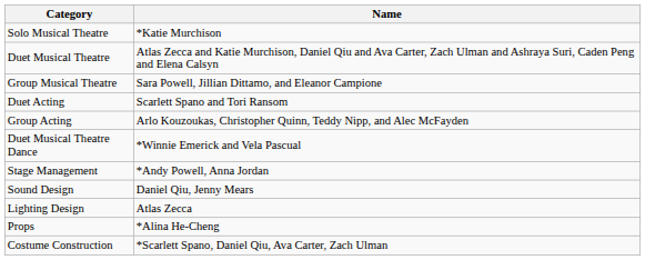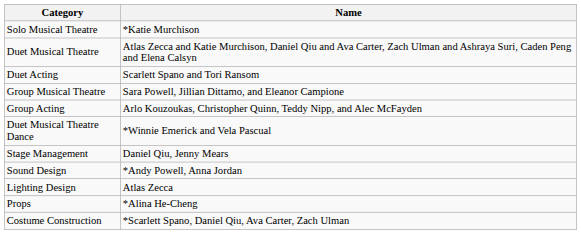rows swapped: Group Musical Theatre <-> Duet Acting
Stage Management | Name: *Andy Powell, Anna Jordan -> Daniel Qiu, Jenny Mears
Sound Design | Name: Daniel Qiu, Jenny Mears -> *Andy Powell, Anna Jordan
